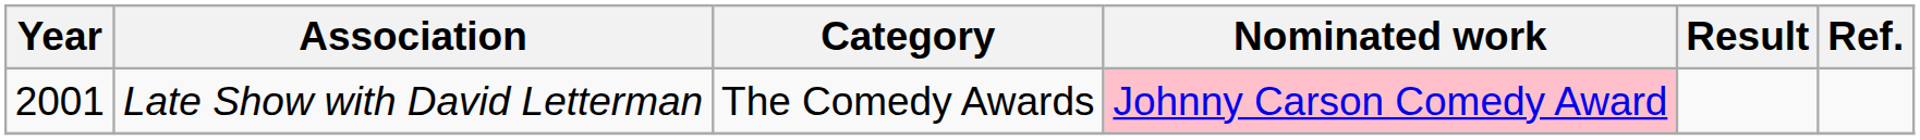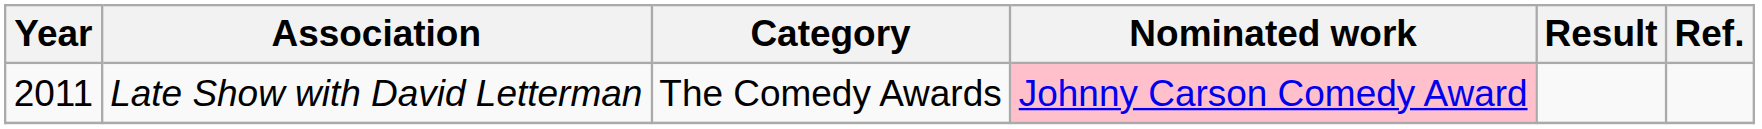Late Show with David Letterman | Year: 2001 -> 2011
